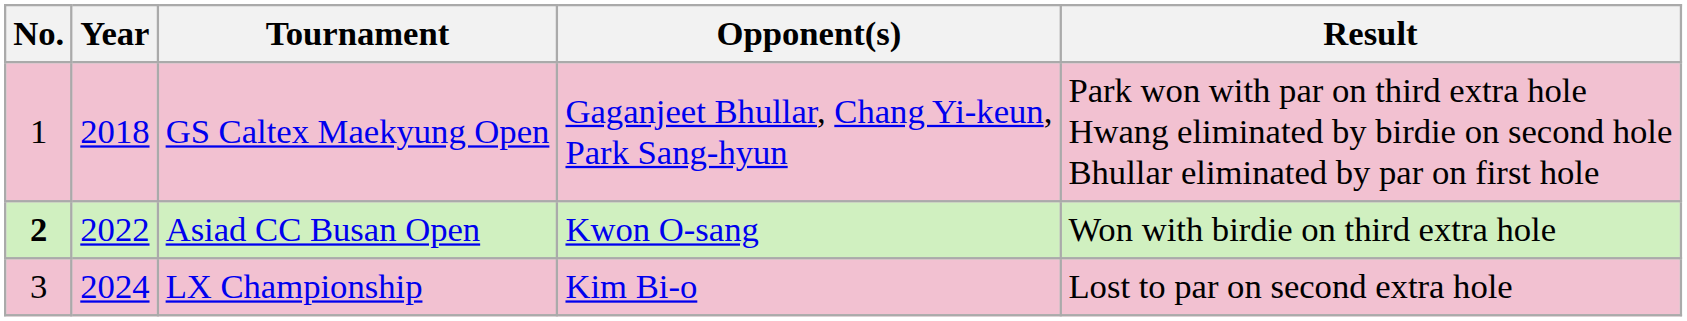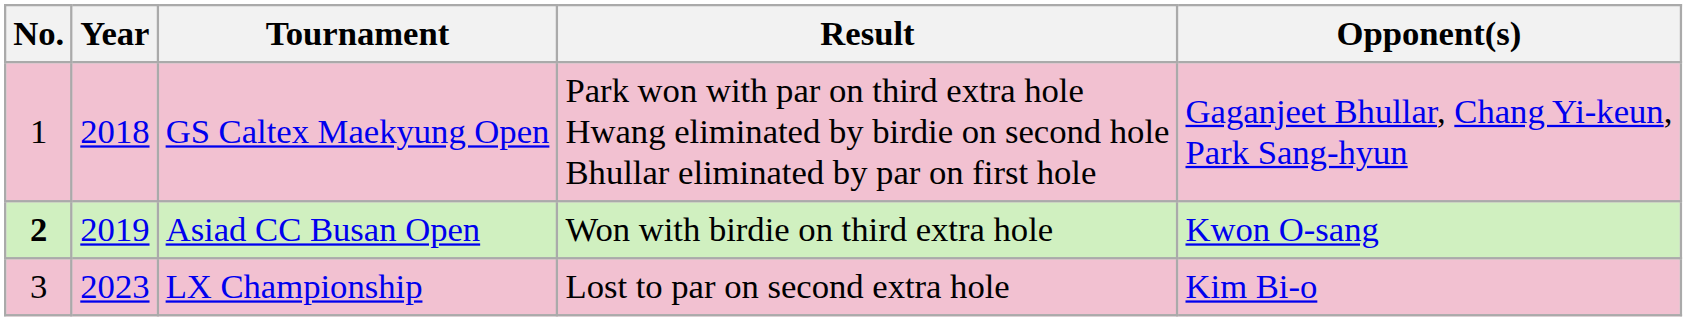columns swapped: Opponent(s) <-> Result
Asiad CC Busan Open | Year: 2022 -> 2019
LX Championship | Year: 2024 -> 2023
